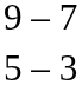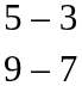rows swapped: 9 – 7 <-> 5 – 3
